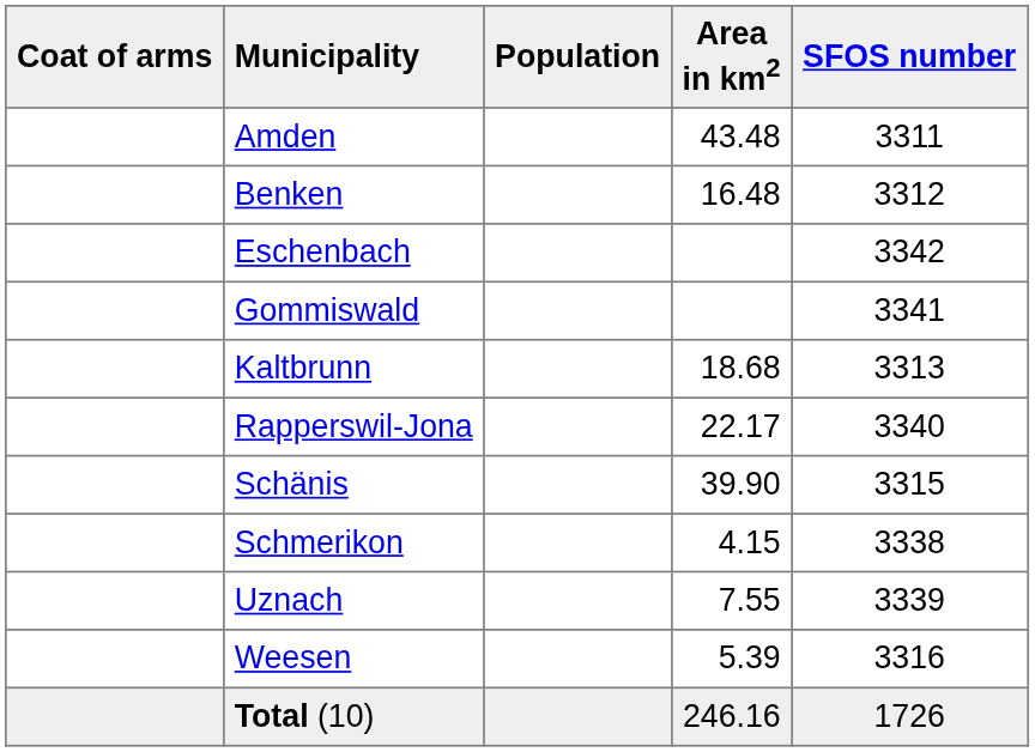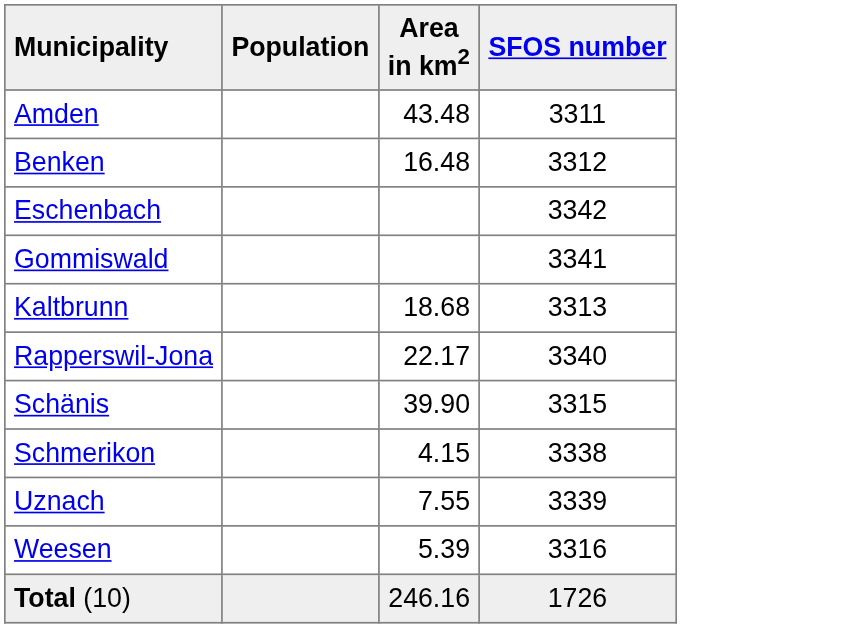- column: Coat of arms
